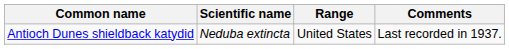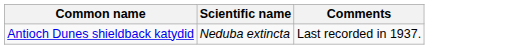- column: Range | United States
